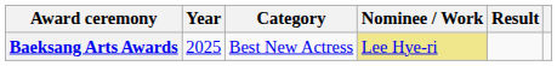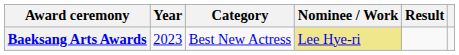Baeksang Arts Awards | Year: 2025 -> 2023
